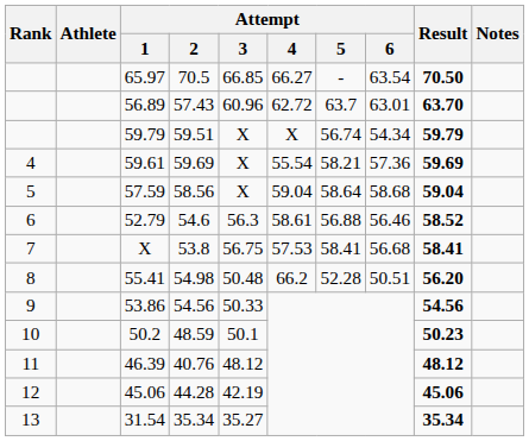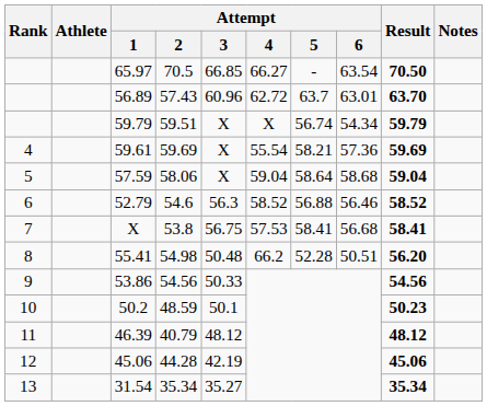57.59 | Attempt / 2: 58.56 -> 58.06
52.79 | Attempt / 4: 58.61 -> 58.52
46.39 | Attempt / 2: 40.76 -> 40.79
